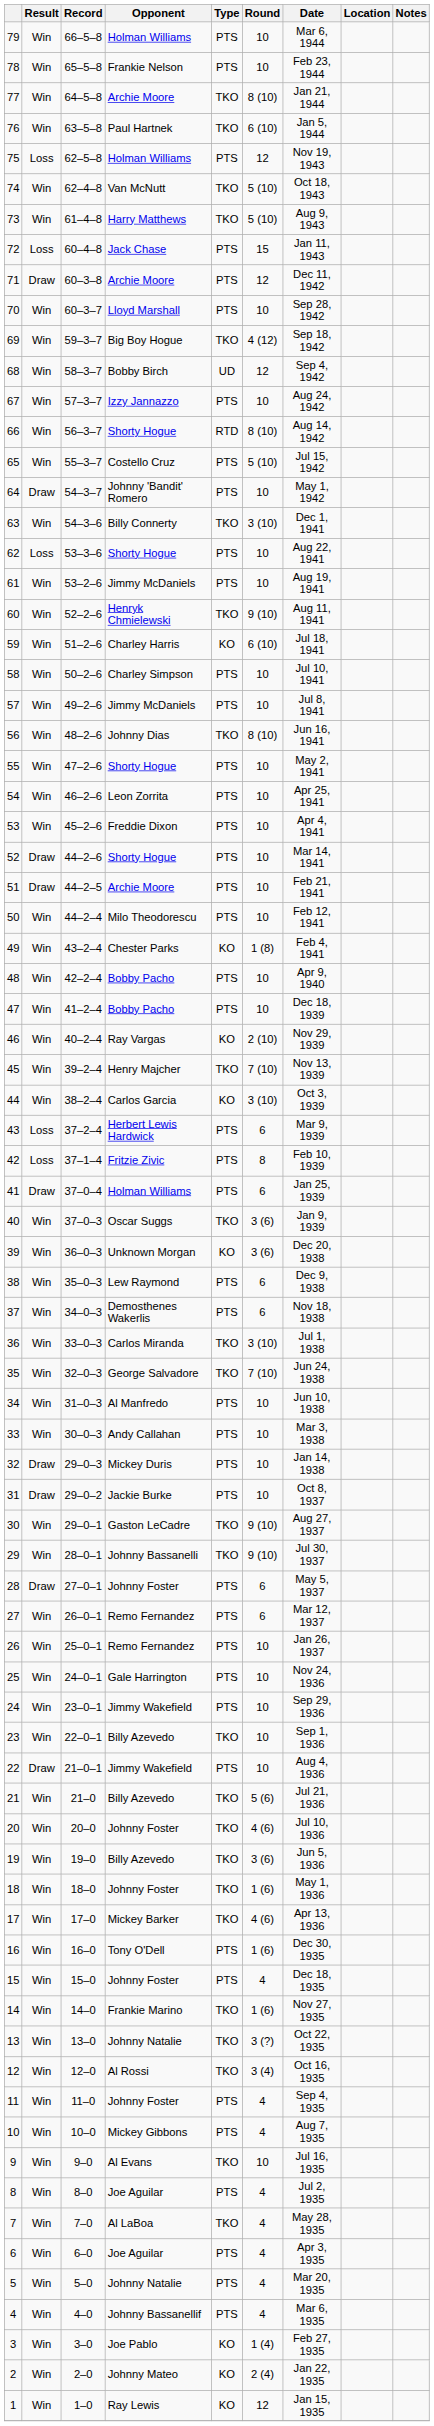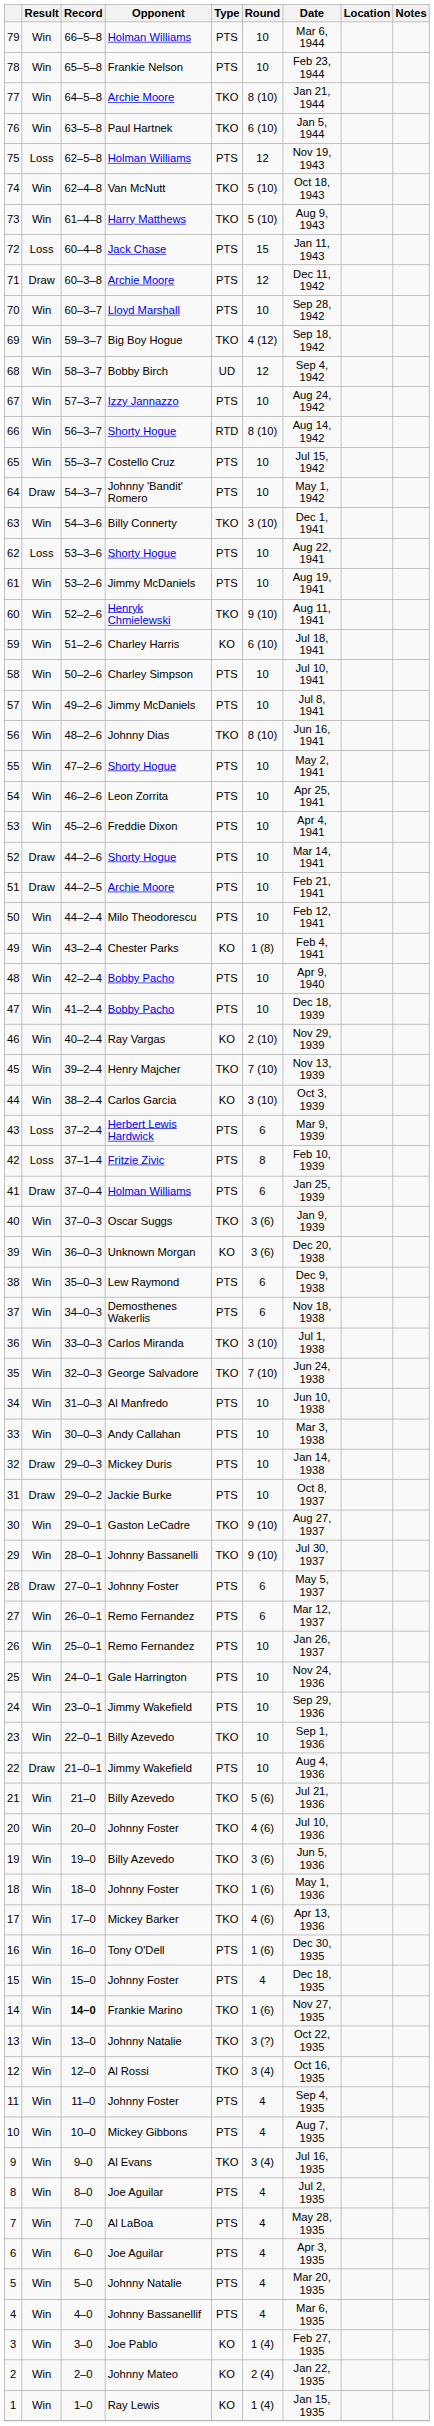65 | Round: 5 (10) -> 10
14 | Record: normal -> bold
9 | Round: 10 -> 3 (4)
7 | Type: TKO -> PTS
1 | Round: 12 -> 1 (4)
